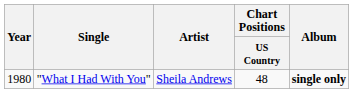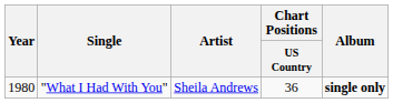"What I Had With You" | Chart Positions / US Country: 48 -> 36
